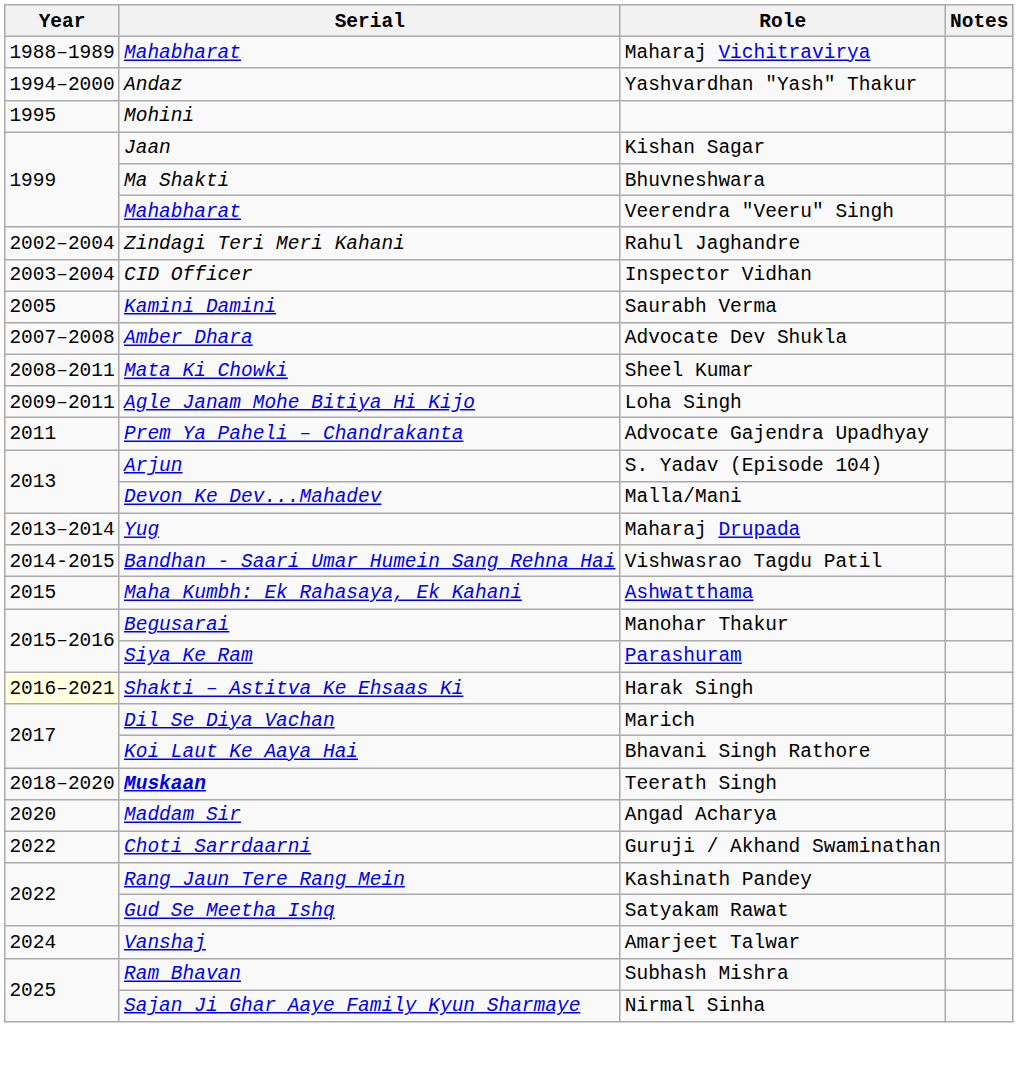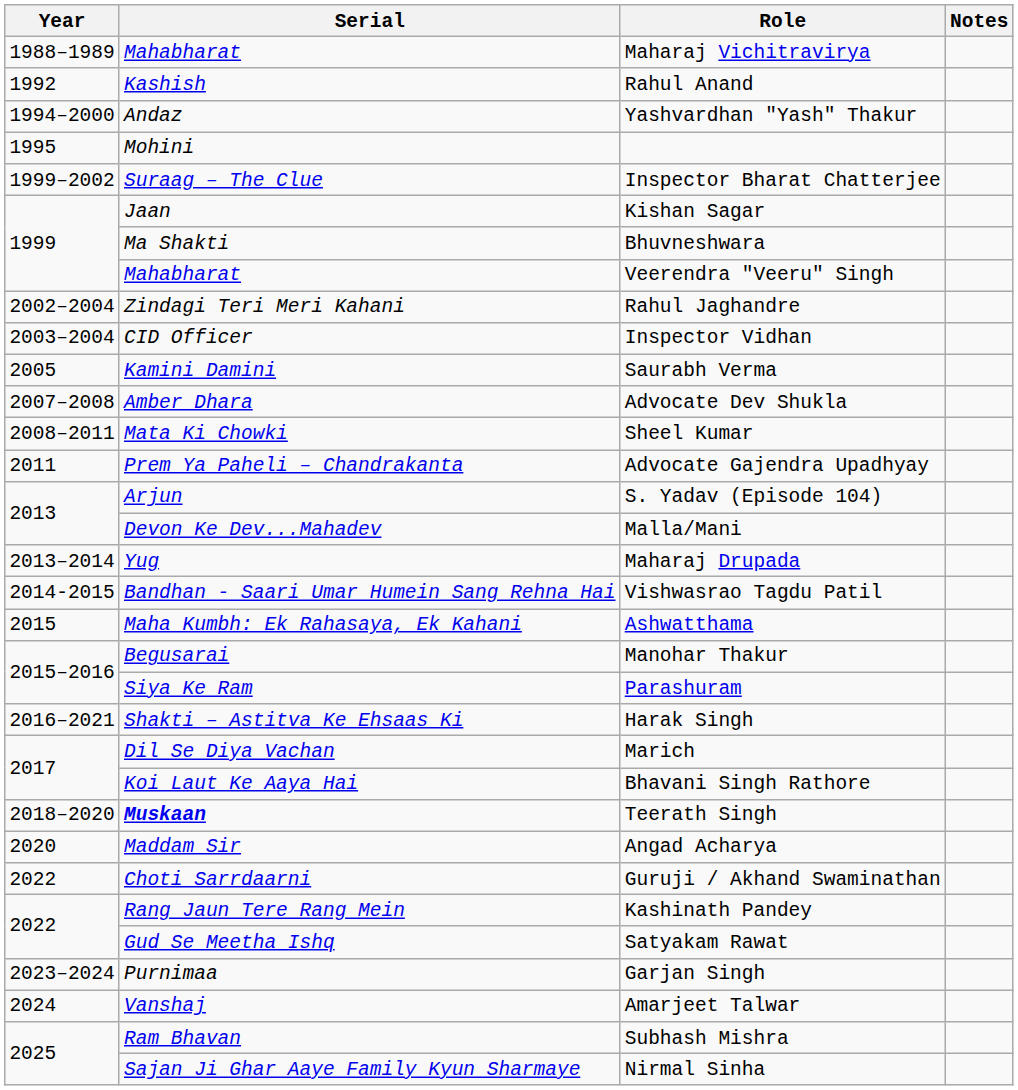+ row: 1992 | Kashish | Rahul Anand
+ row: 1999–2002 | Suraag – The Clue | Inspector Bharat Chatterjee
- row: 2009–2011 | Agle Janam Mohe Bitiya Hi Kijo | Loha Singh
Harak Singh | Year: lightyellow background -> no background
+ row: 2023–2024 | Purnimaa | Garjan Singh
